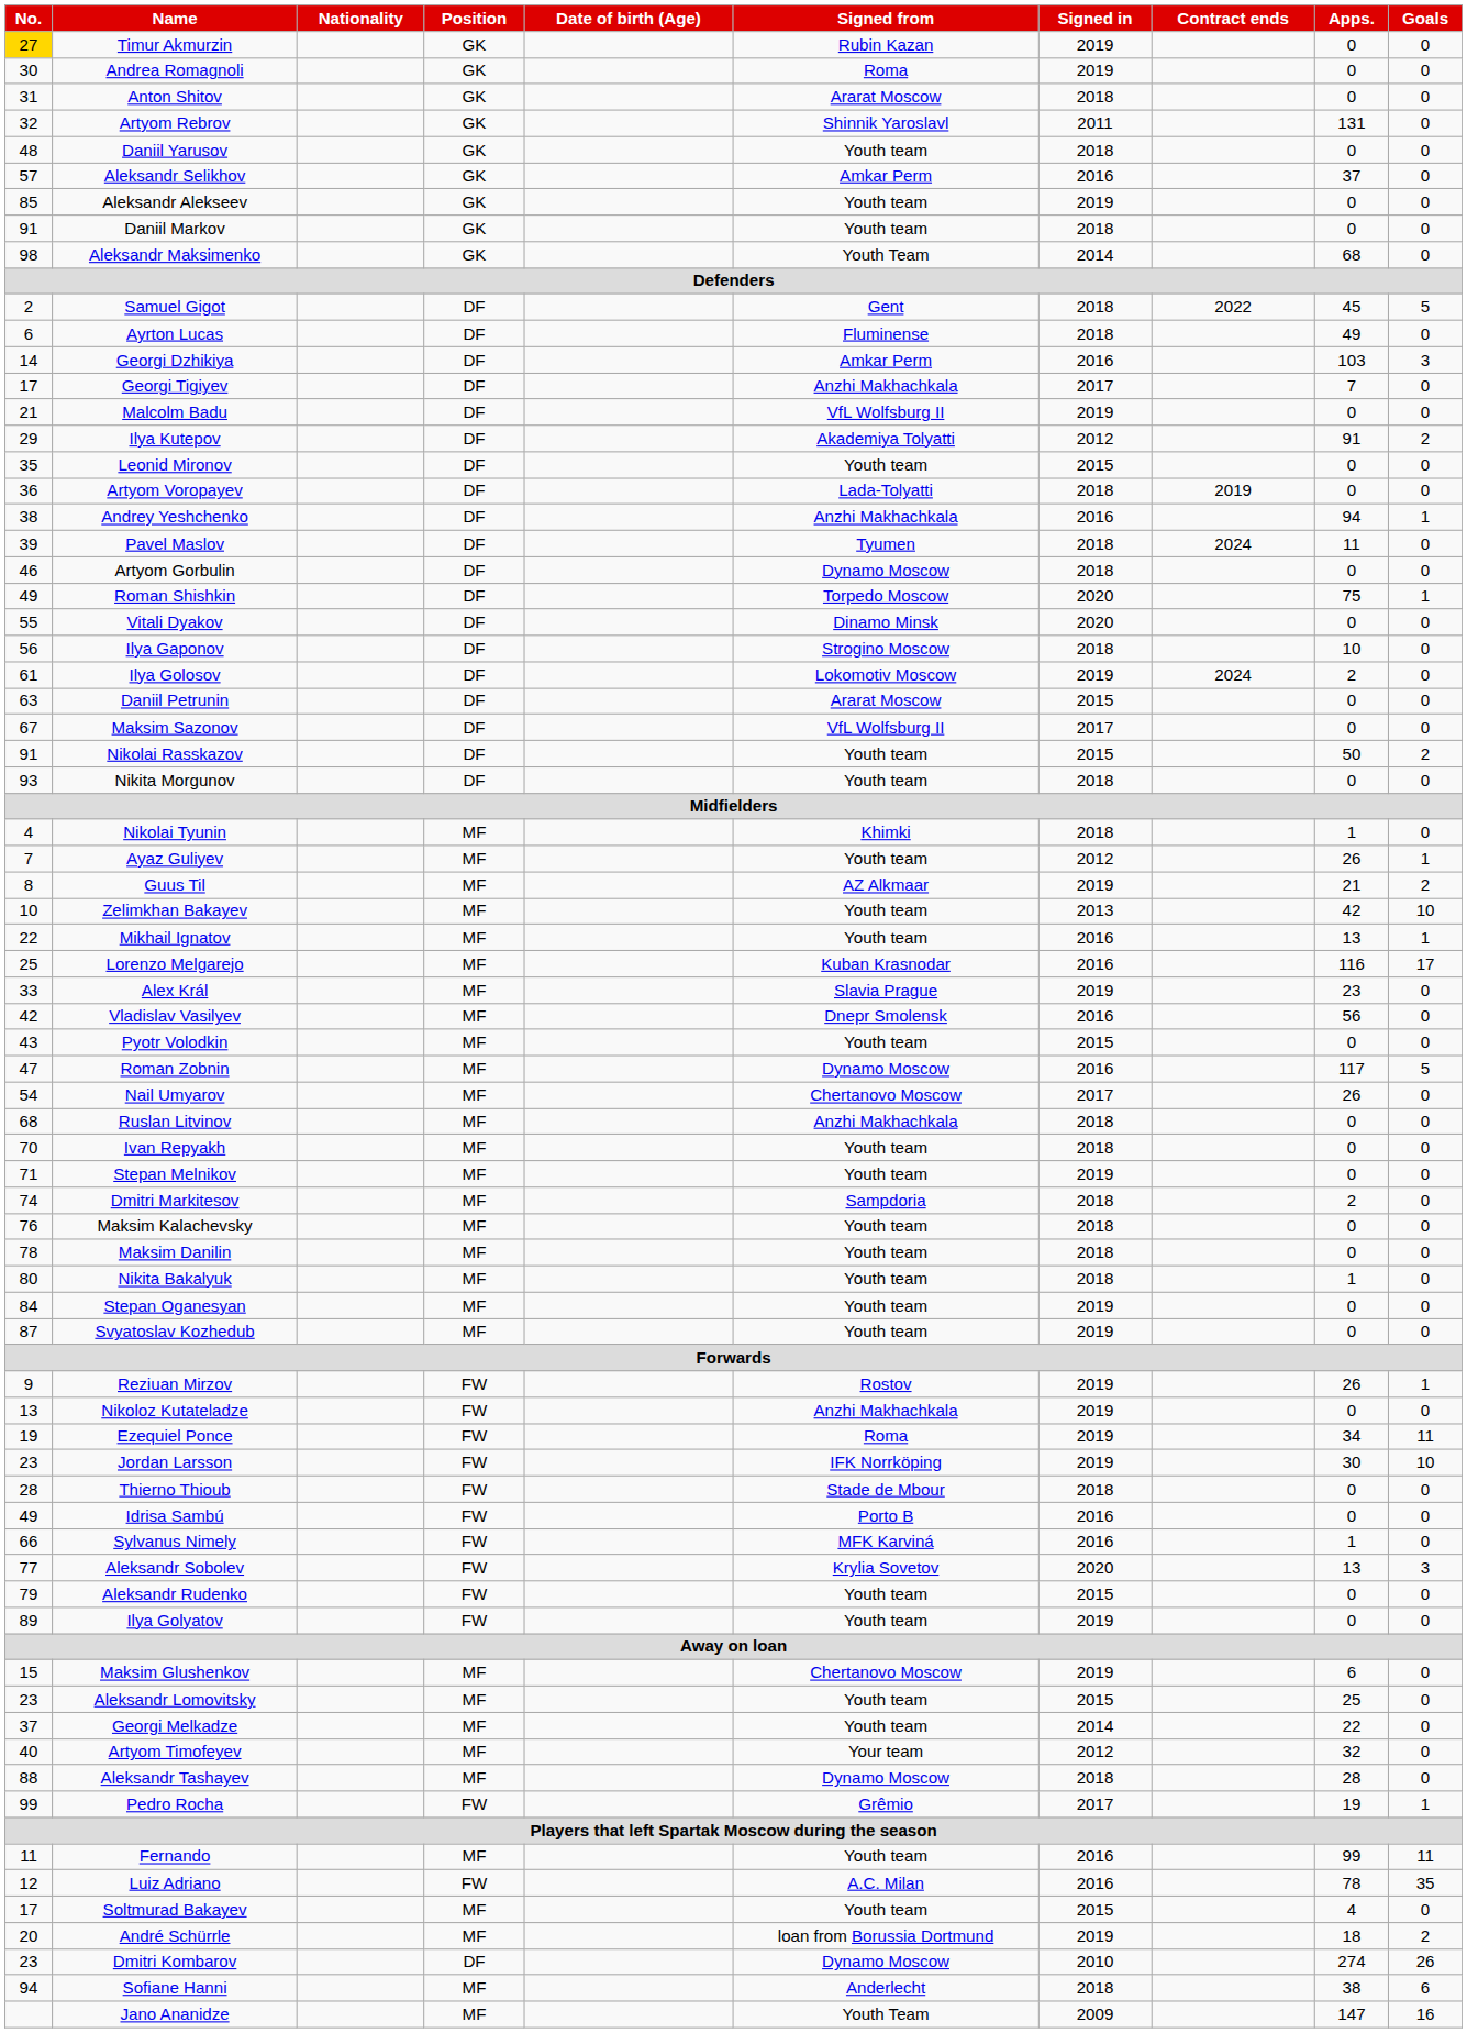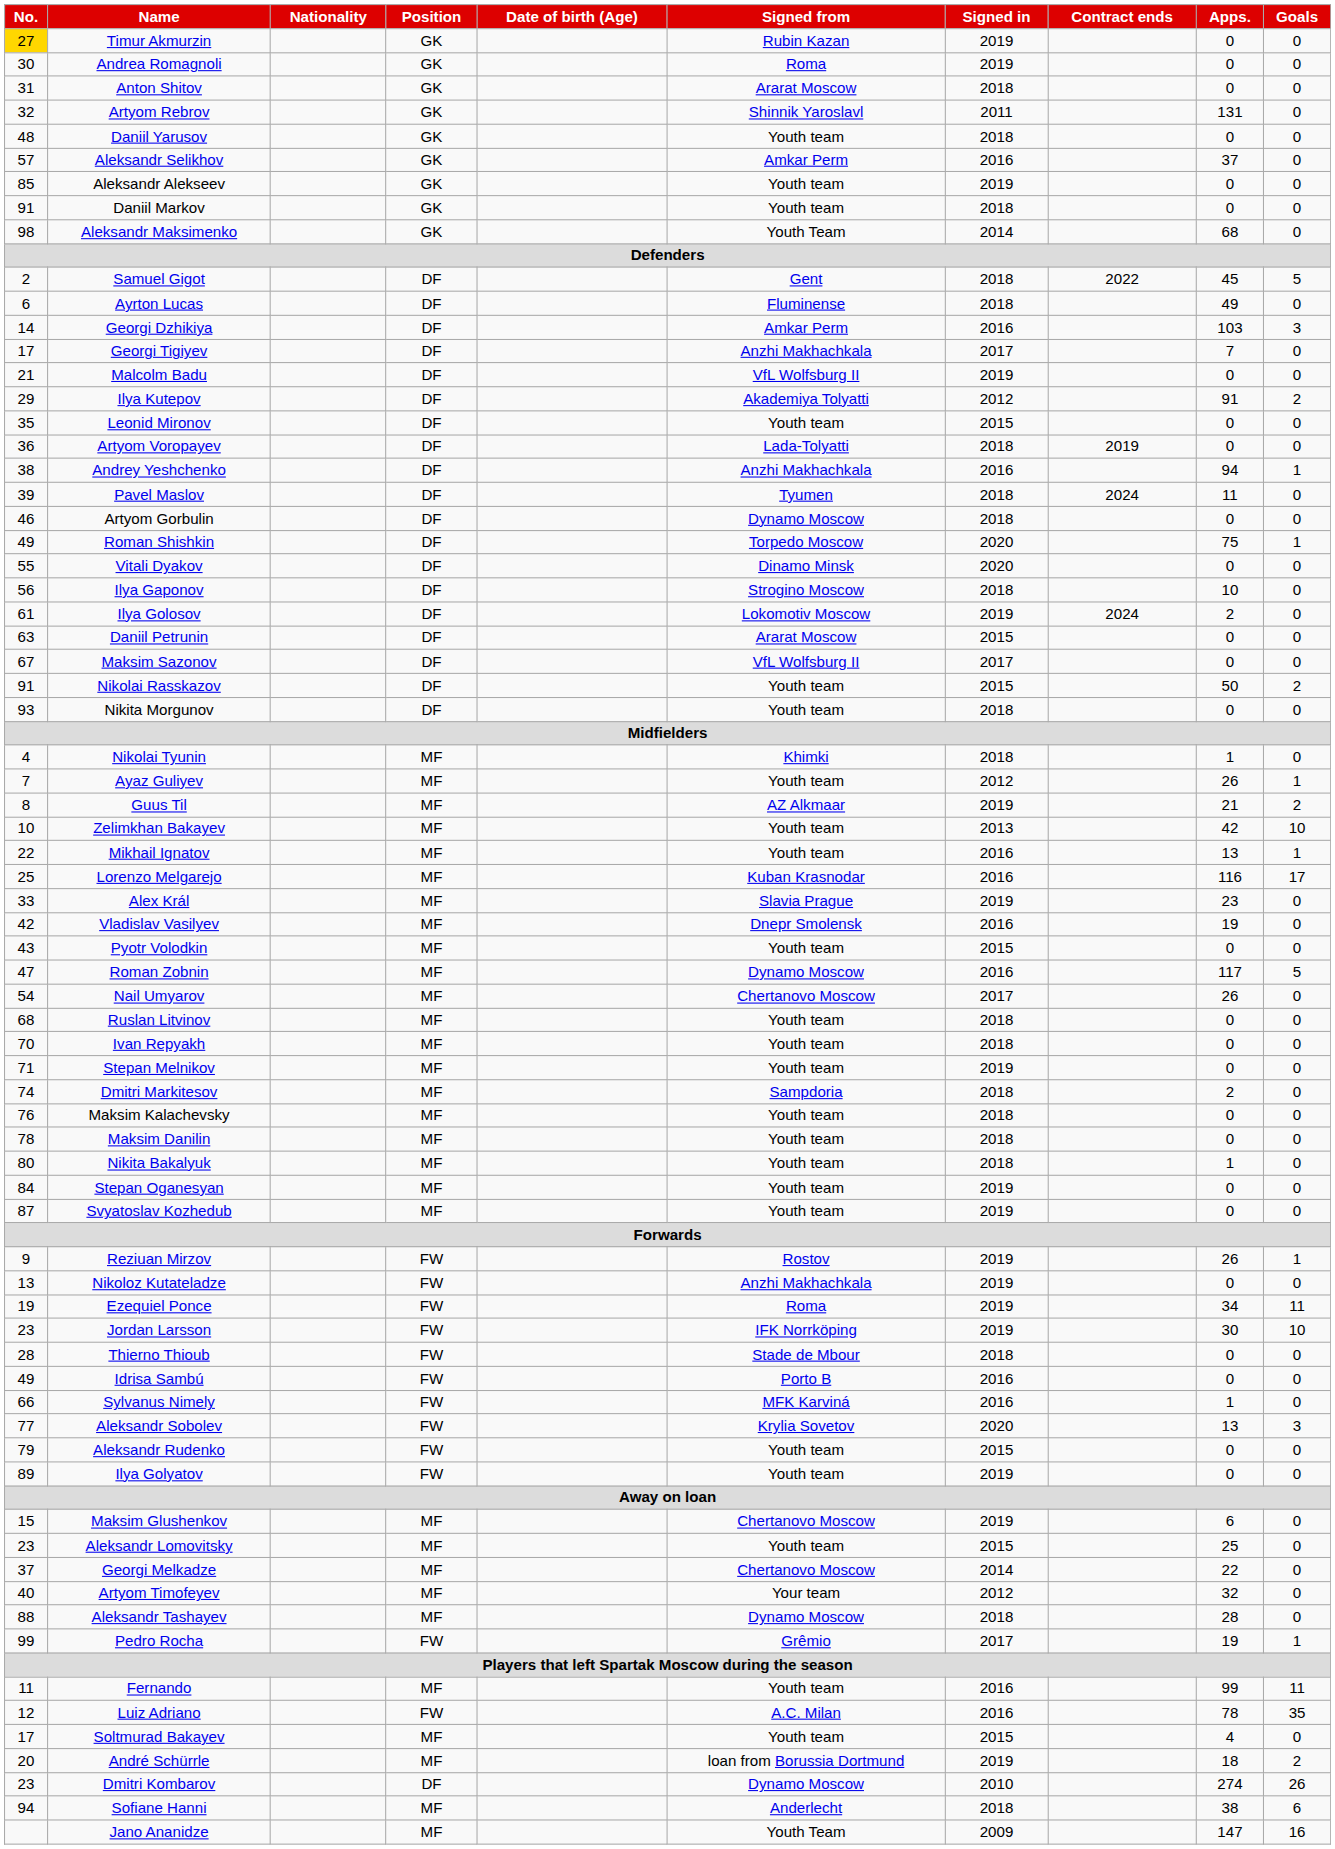Vladislav Vasilyev | Apps.: 56 -> 19
Ruslan Litvinov | Signed from: Anzhi Makhachkala -> Youth team
Georgi Melkadze | Signed from: Youth team -> Chertanovo Moscow
